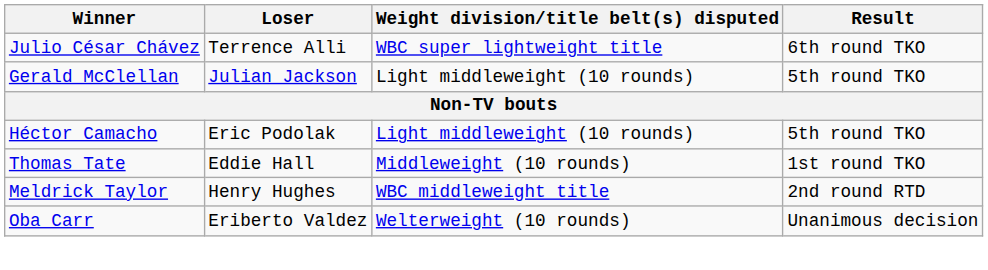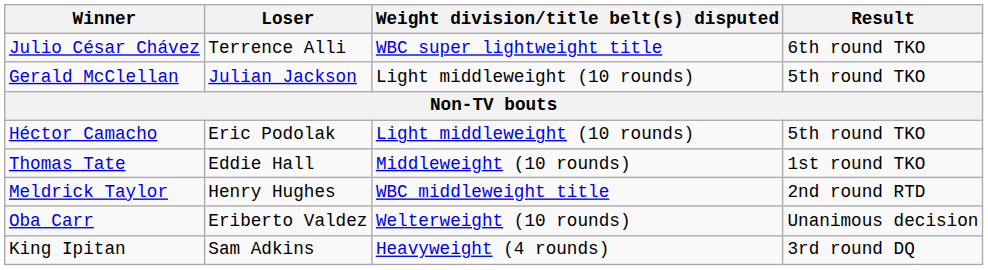+ row: King Ipitan | Sam Adkins | Heavyweight (4 rounds) | 3rd round DQ
